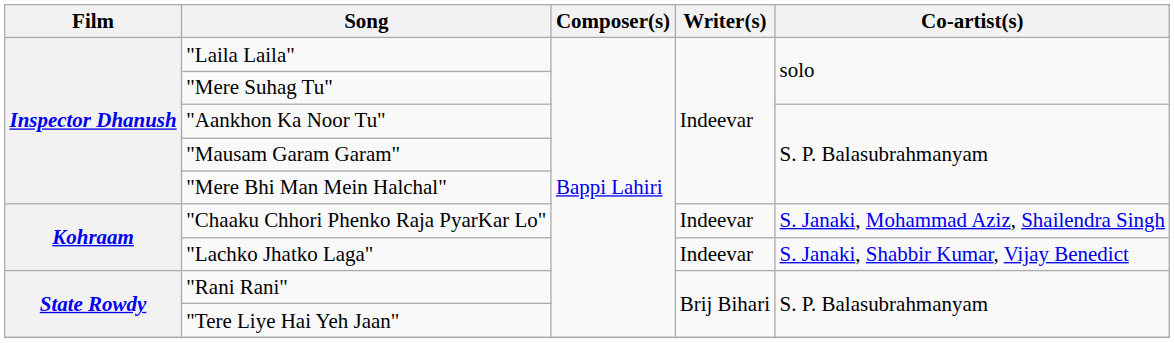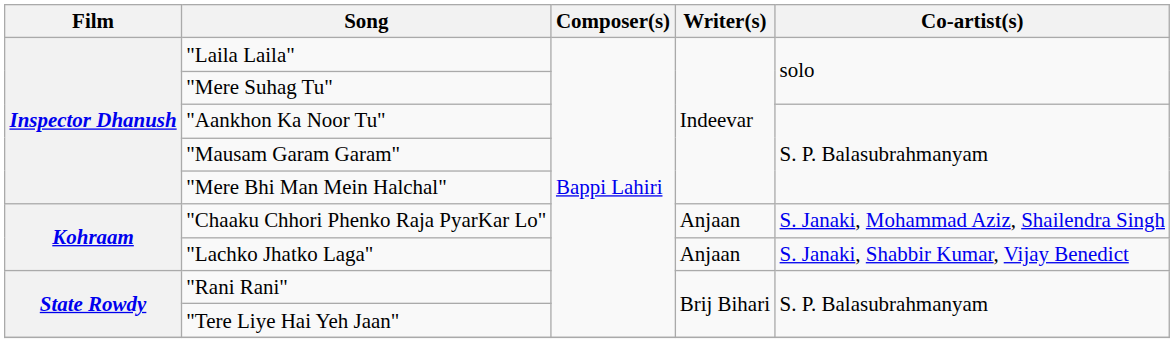"Chaaku Chhori Phenko Raja PyarKar Lo" | Writer(s): Indeevar -> Anjaan
"Lachko Jhatko Laga" | Writer(s): Indeevar -> Anjaan
